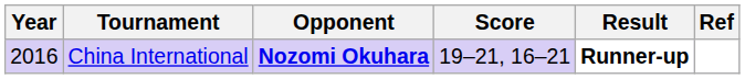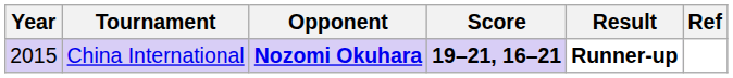China International | Year: 2016 -> 2015
China International | Score: normal -> bold
